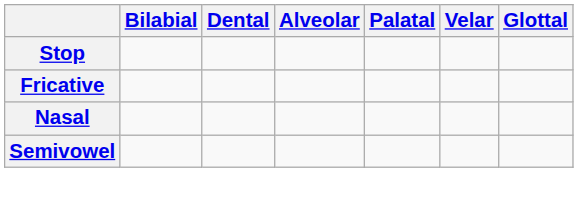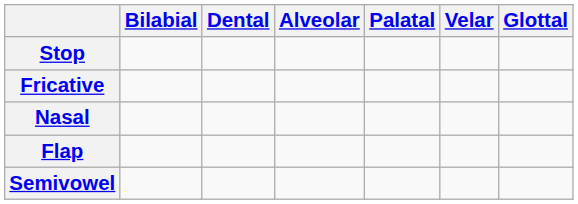+ row: Flap
